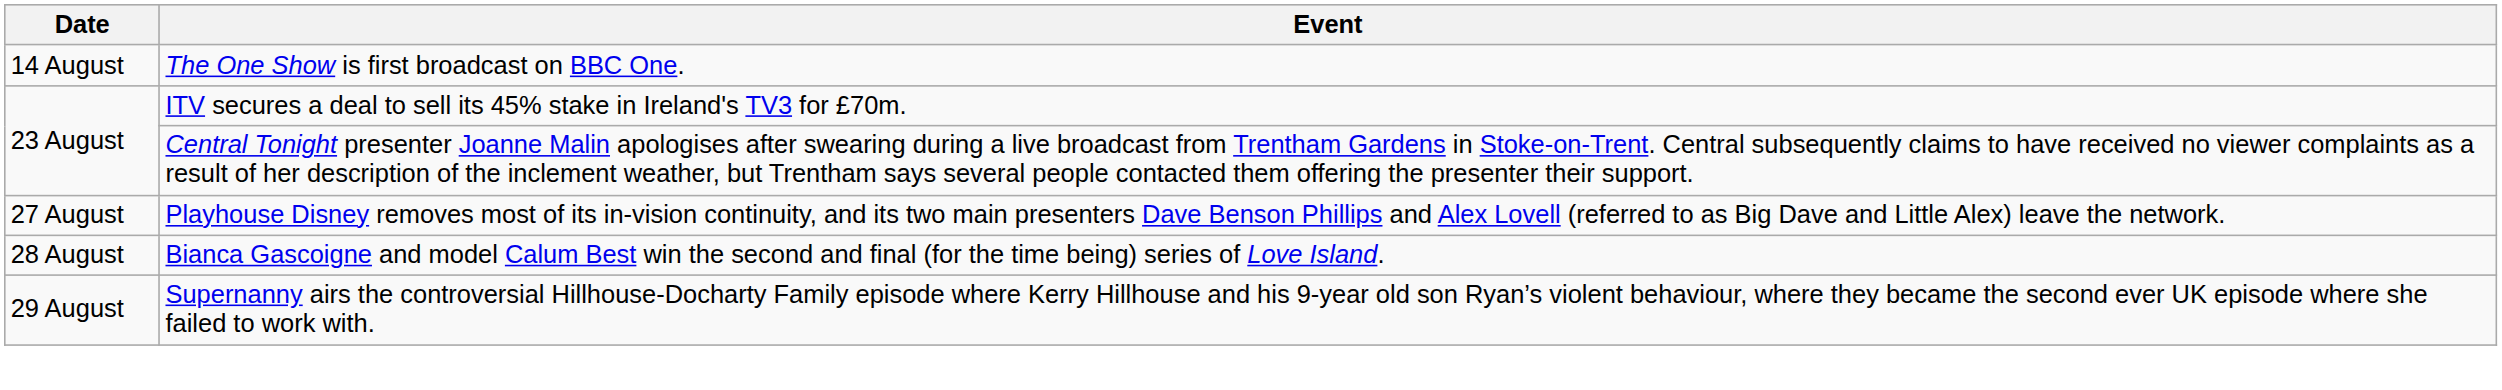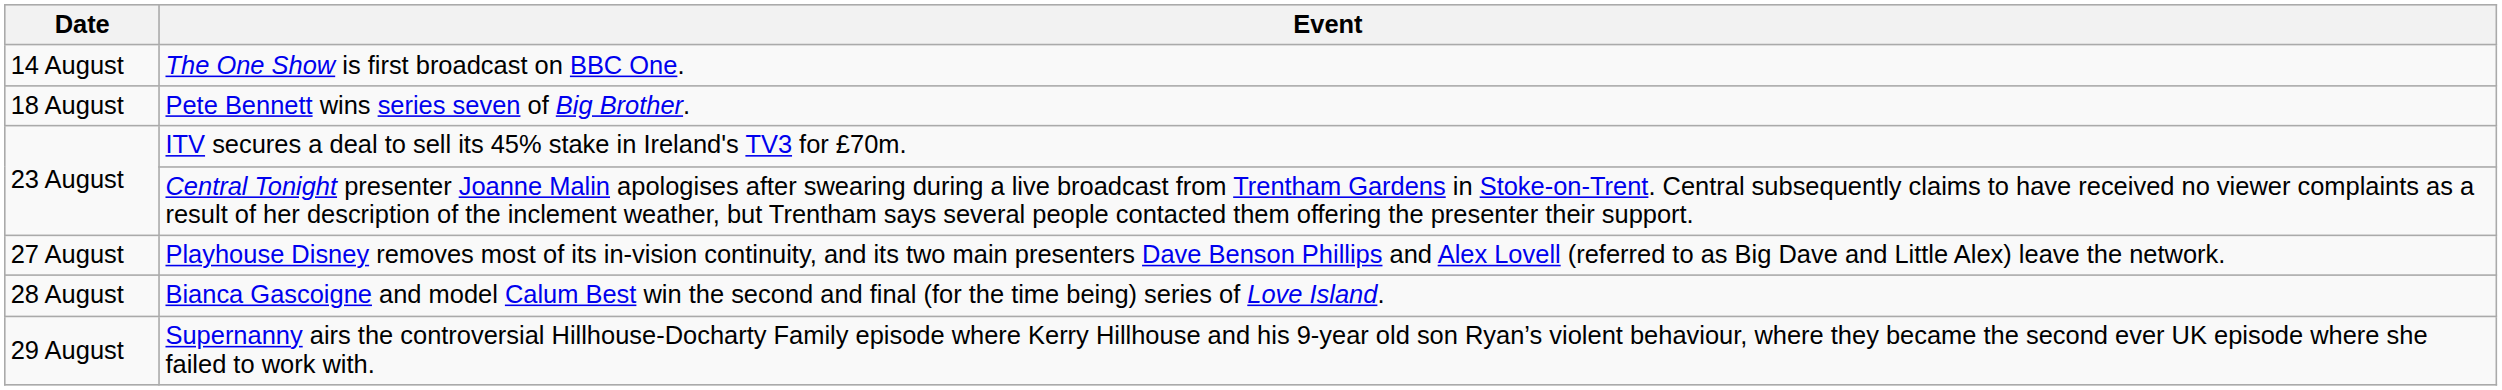+ row: 18 August | Pete Bennett wins series seven of Big Brother.
